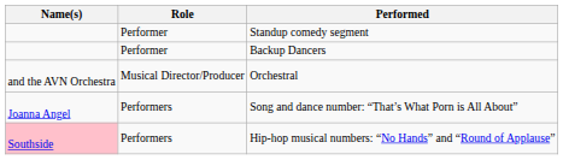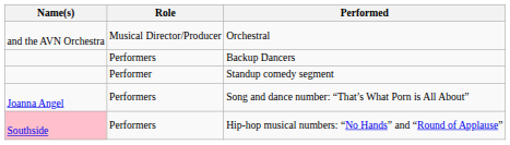rows swapped: Orchestral <-> Standup comedy segment
Backup Dancers | Role: Performer -> Performers
